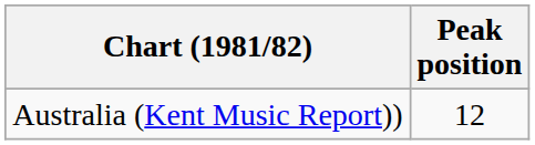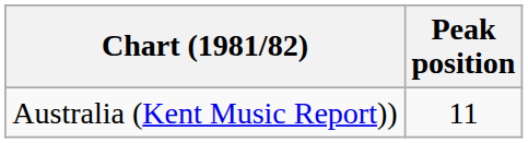Australia (Kent Music Report)) | Peak position: 12 -> 11
